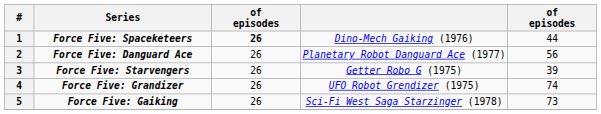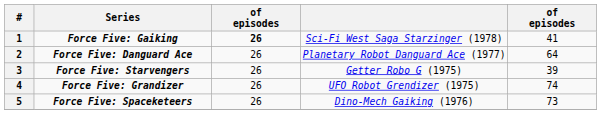1 | Series: Force Five: Spaceketeers -> Force Five: Gaiking
1 | column 4: Dino-Mech Gaiking (1976) -> Sci-Fi West Saga Starzinger (1978)
1 | column 5: 44 -> 41
2 | column 5: 56 -> 64
5 | Series: Force Five: Gaiking -> Force Five: Spaceketeers
5 | column 4: Sci-Fi West Saga Starzinger (1978) -> Dino-Mech Gaiking (1976)
